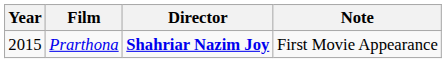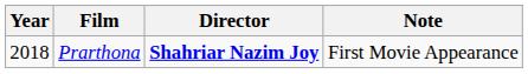Prarthona | Year: 2015 -> 2018
